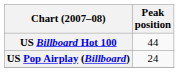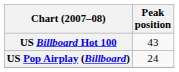US Billboard Hot 100 | Peak position: 44 -> 43
